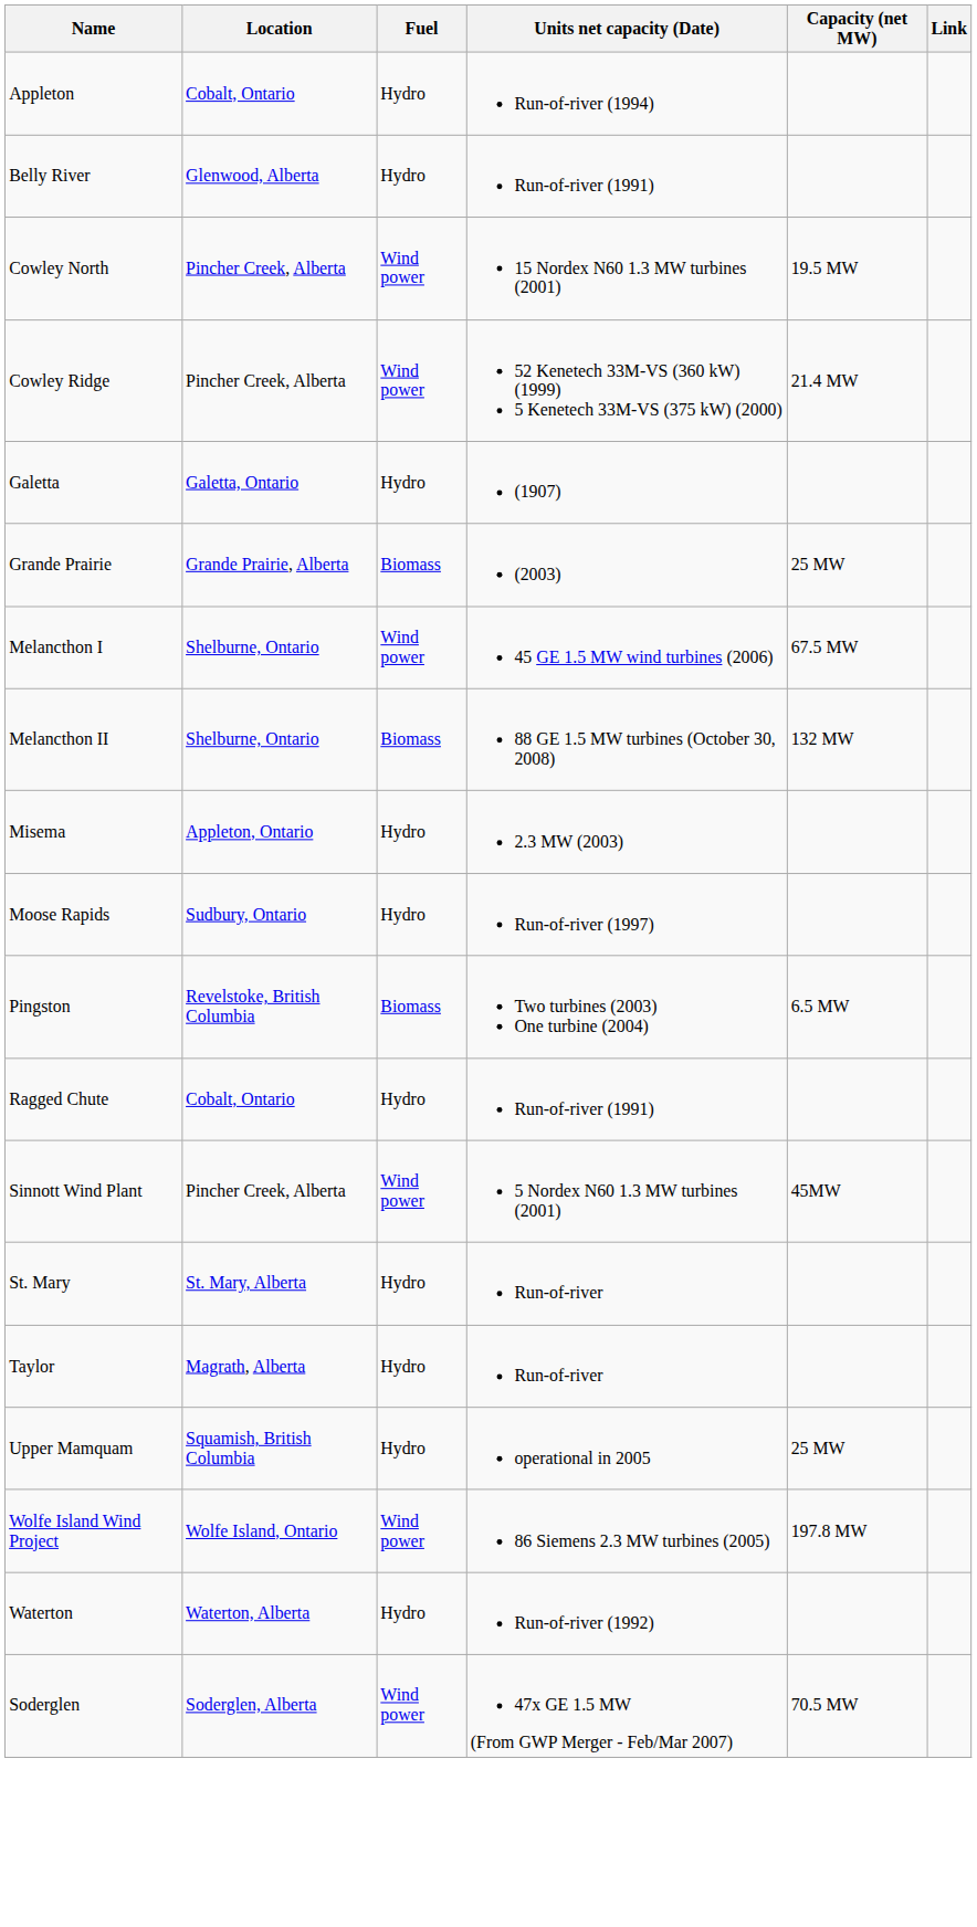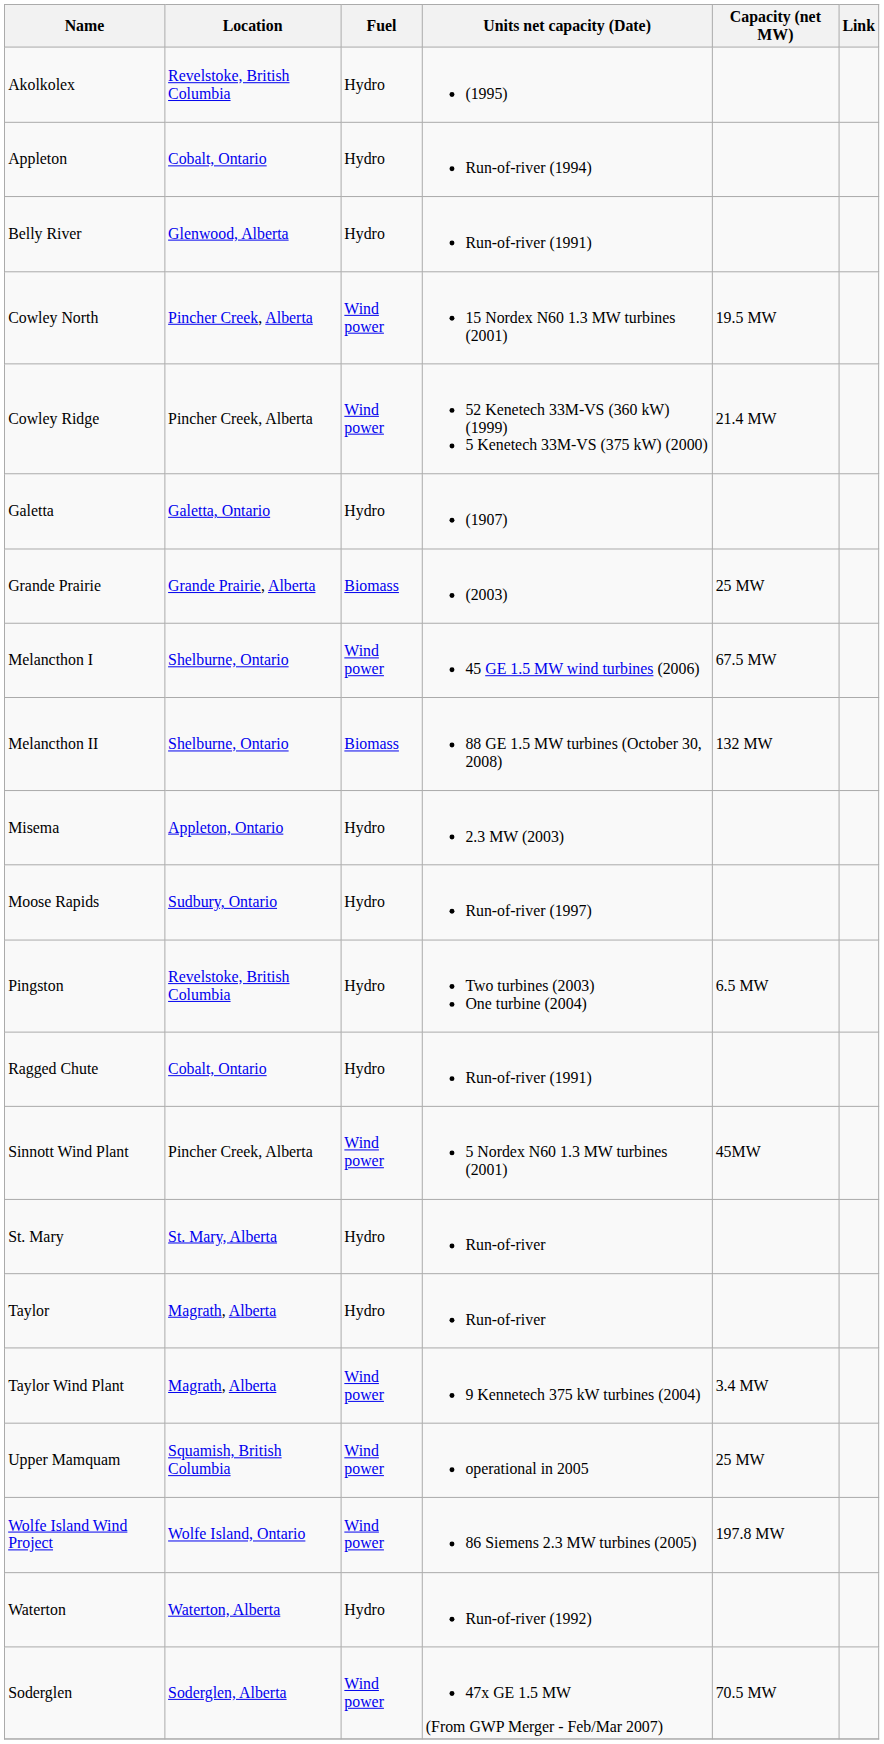+ row: Akolkolex | Revelstoke, British Columbia | Hydro | (1995)
Pingston | Fuel: Biomass -> Hydro
+ row: Taylor Wind Plant | Magrath, Alberta | Wind power | 9 Kennetech 375 kW turbines (2004) | 3.4 MW
Upper Mamquam | Fuel: Hydro -> Wind power
